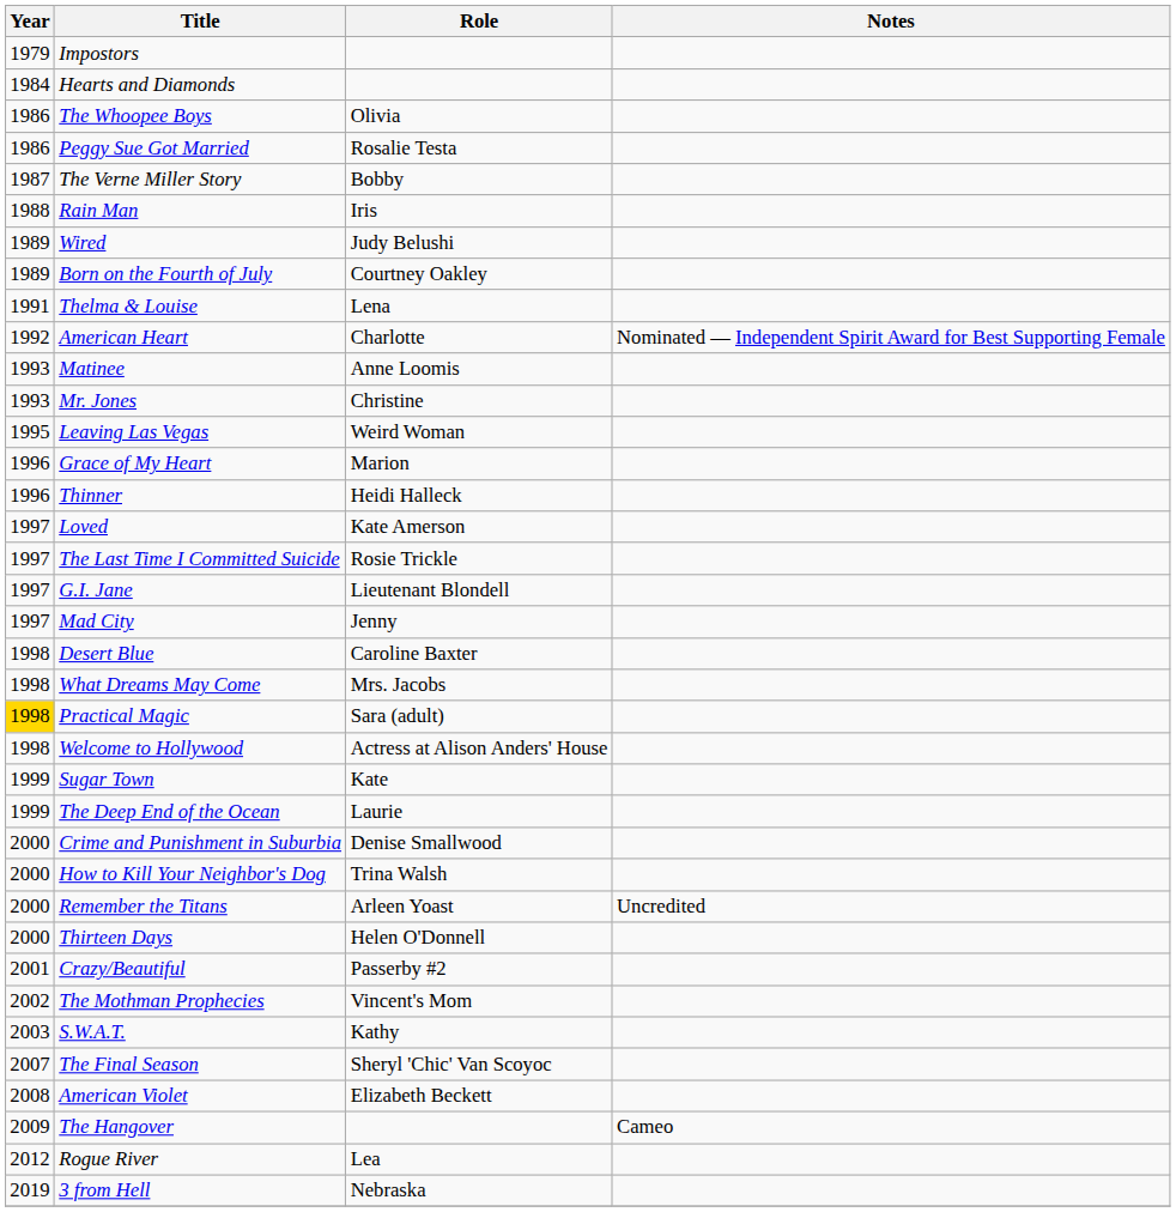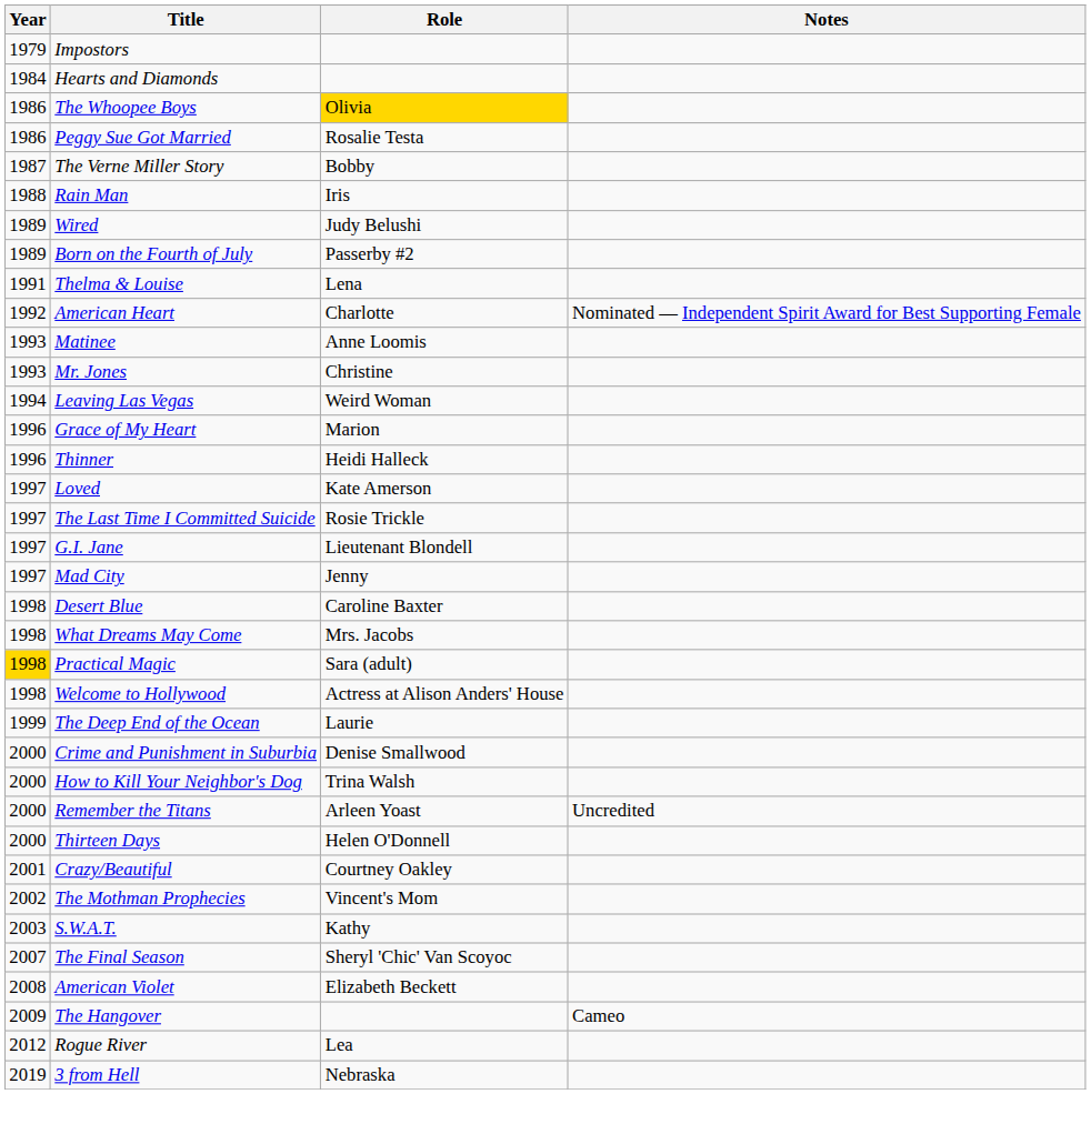The Whoopee Boys | Role: no background -> gold background
Born on the Fourth of July | Role: Courtney Oakley -> Passerby #2
Leaving Las Vegas | Year: 1995 -> 1994
- row: 1999 | Sugar Town | Kate
Crazy/Beautiful | Role: Passerby #2 -> Courtney Oakley
